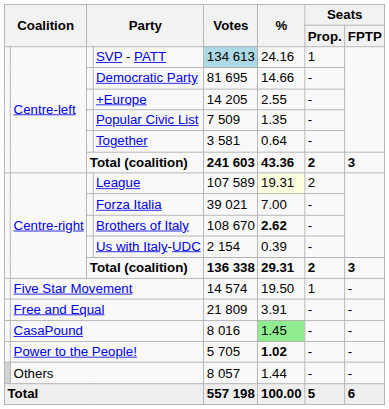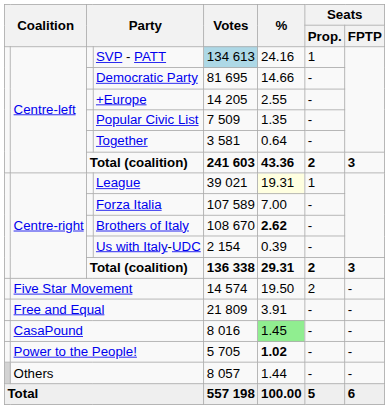League | Votes: 107 589 -> 39 021
League | Seats / Prop.: 2 -> 1
Forza Italia | Votes: 39 021 -> 107 589
Five Star Movement | Seats / Prop.: 1 -> 2
